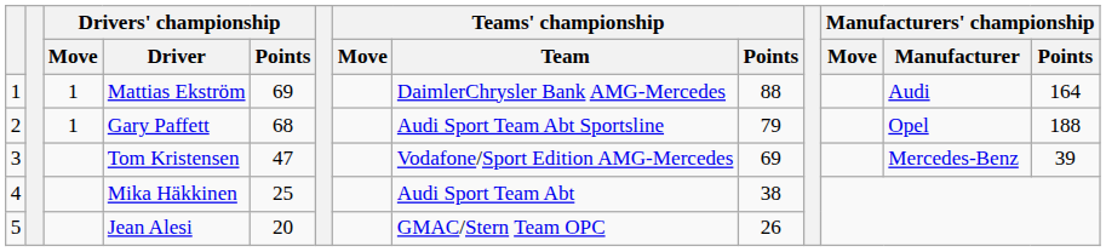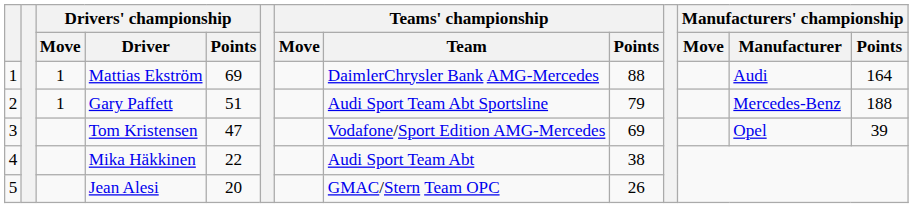Gary Paffett | Drivers' championship / Points: 68 -> 51
Gary Paffett | Manufacturers' championship / Manufacturer: Opel -> Mercedes-Benz
Tom Kristensen | Manufacturers' championship / Manufacturer: Mercedes-Benz -> Opel
Mika Häkkinen | Drivers' championship / Points: 25 -> 22
